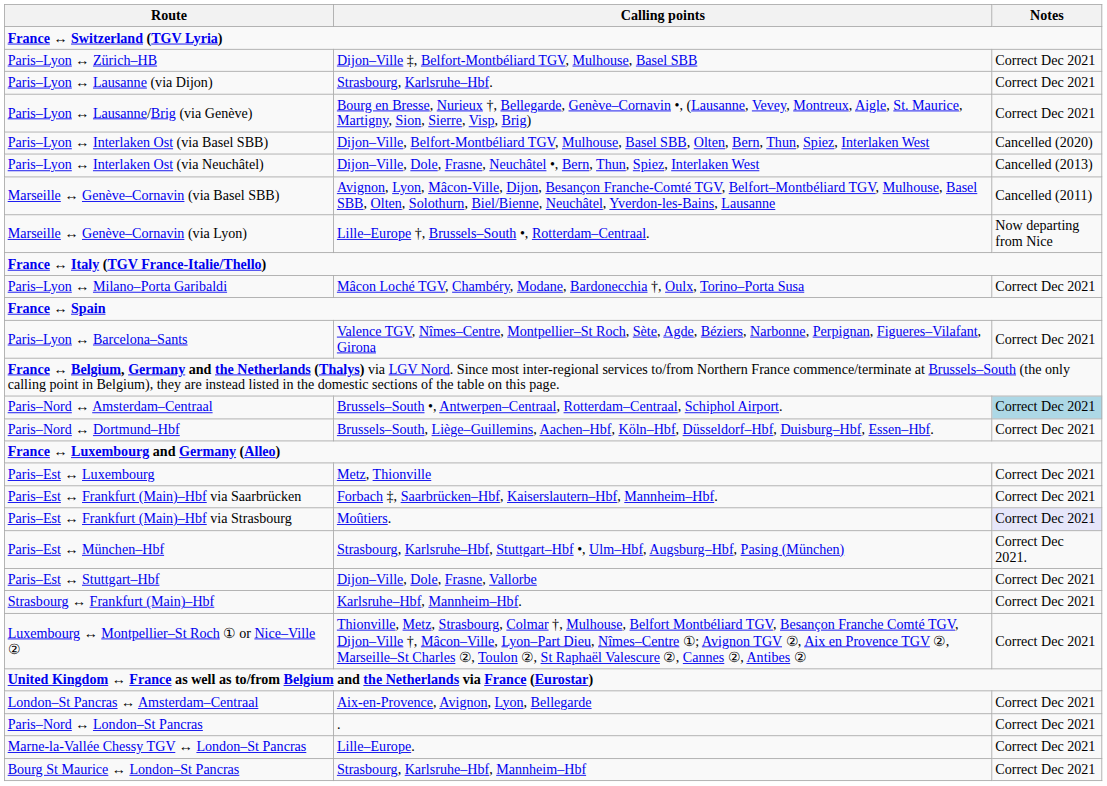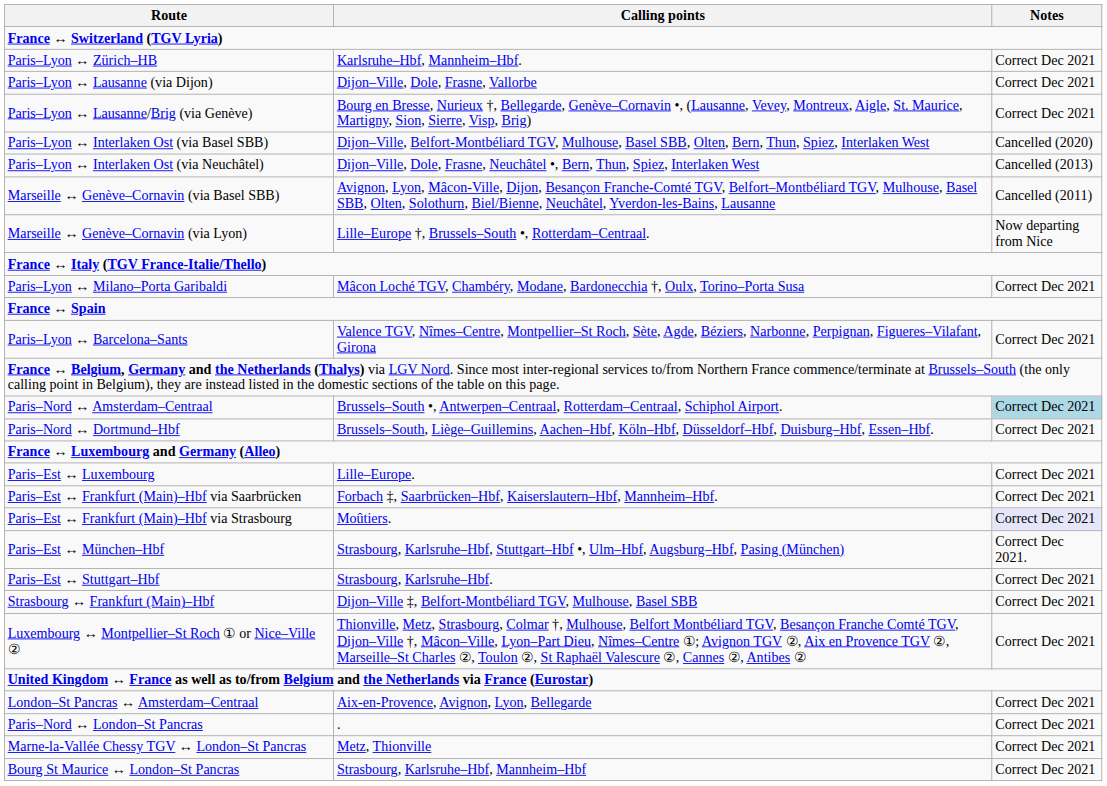Paris–Lyon ↔ Zürich–HB | Calling points: Dijon–Ville ‡, Belfort-Montbéliard TGV, Mulhouse, Basel SBB -> Karlsruhe–Hbf, Mannheim–Hbf.
Paris–Lyon ↔ Lausanne (via Dijon) | Calling points: Strasbourg, Karlsruhe–Hbf. -> Dijon–Ville, Dole, Frasne, Vallorbe
Paris–Est ↔ Luxembourg | Calling points: Metz, Thionville -> Lille–Europe.
Paris–Est ↔ Stuttgart–Hbf | Calling points: Dijon–Ville, Dole, Frasne, Vallorbe -> Strasbourg, Karlsruhe–Hbf.
Strasbourg ↔ Frankfurt (Main)–Hbf | Calling points: Karlsruhe–Hbf, Mannheim–Hbf. -> Dijon–Ville ‡, Belfort-Montbéliard TGV, Mulhouse, Basel SBB
Marne-la-Vallée Chessy TGV ↔ London–St Pancras | Calling points: Lille–Europe. -> Metz, Thionville
